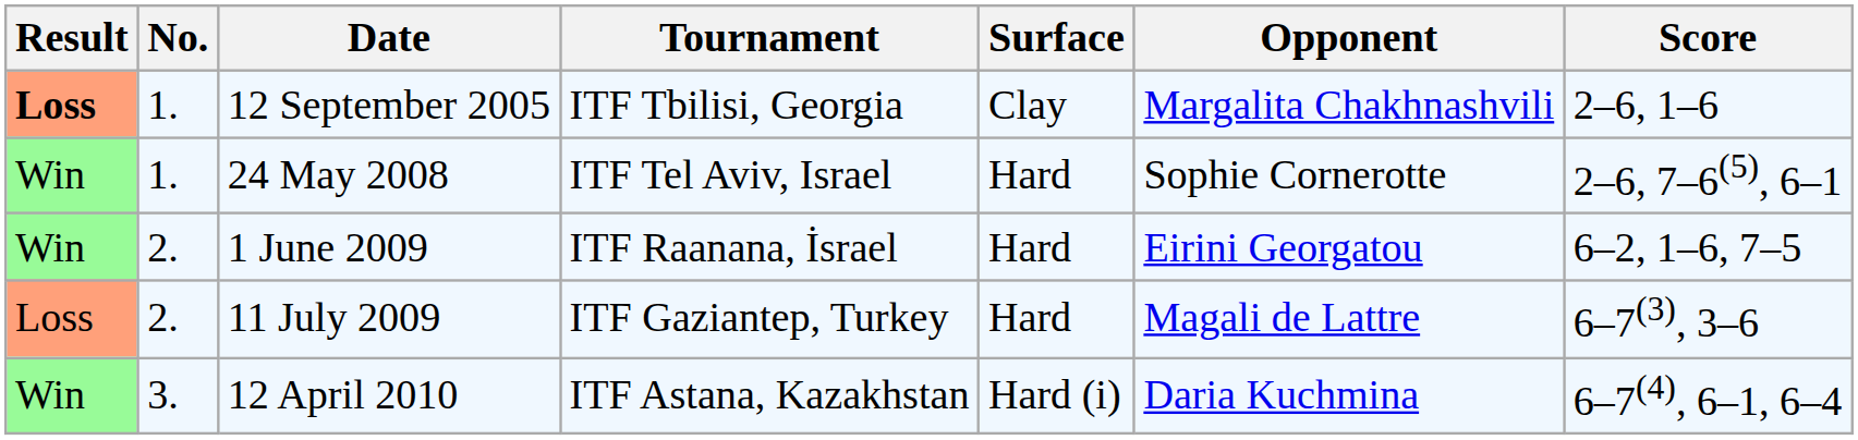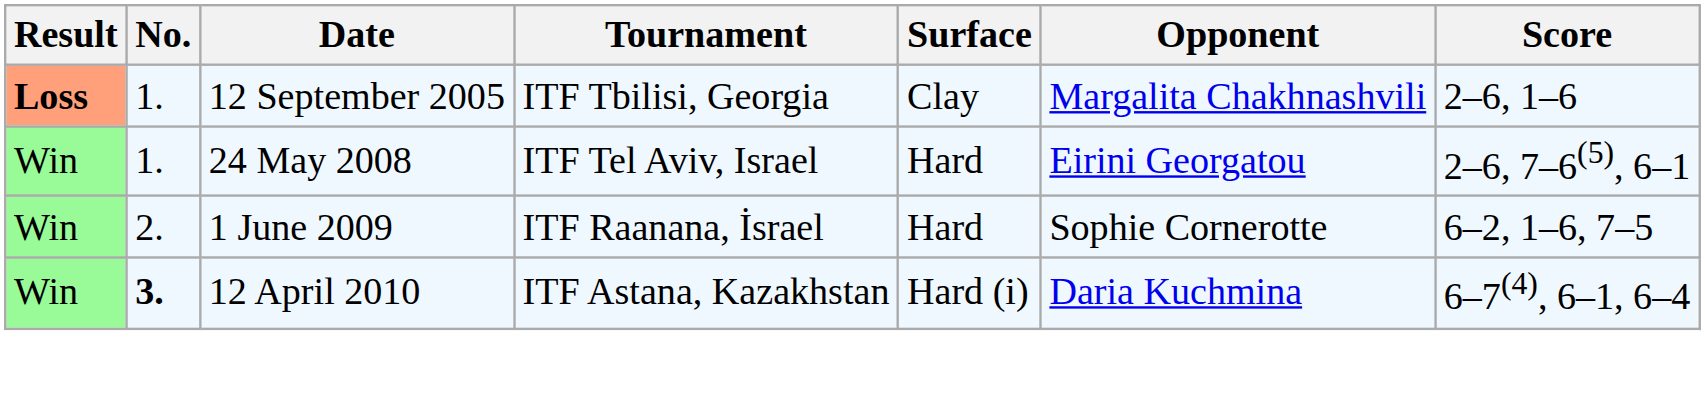24 May 2008 | Opponent: Sophie Cornerotte -> Eirini Georgatou
1 June 2009 | Opponent: Eirini Georgatou -> Sophie Cornerotte
- row: Loss | 2. | 11 July 2009 | ITF Gaziantep, Turkey | Hard | Magali de Lattre | 6–7(3), 3–6
12 April 2010 | No.: normal -> bold
